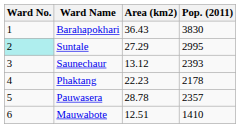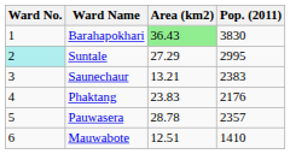Barahapokhari | Area (km2): no background -> lightgreen background
Saunechaur | Area (km2): 13.12 -> 13.21
Saunechaur | Pop. (2011): 2393 -> 2383
Phaktang | Area (km2): 22.23 -> 23.83
Phaktang | Pop. (2011): 2178 -> 2176
